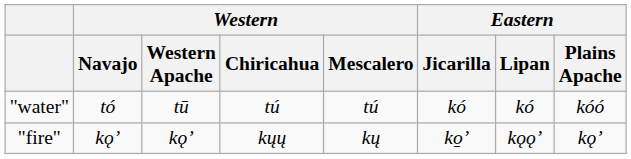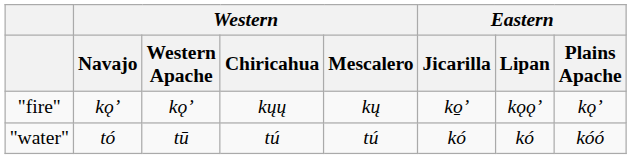rows swapped: "water" <-> "fire"
